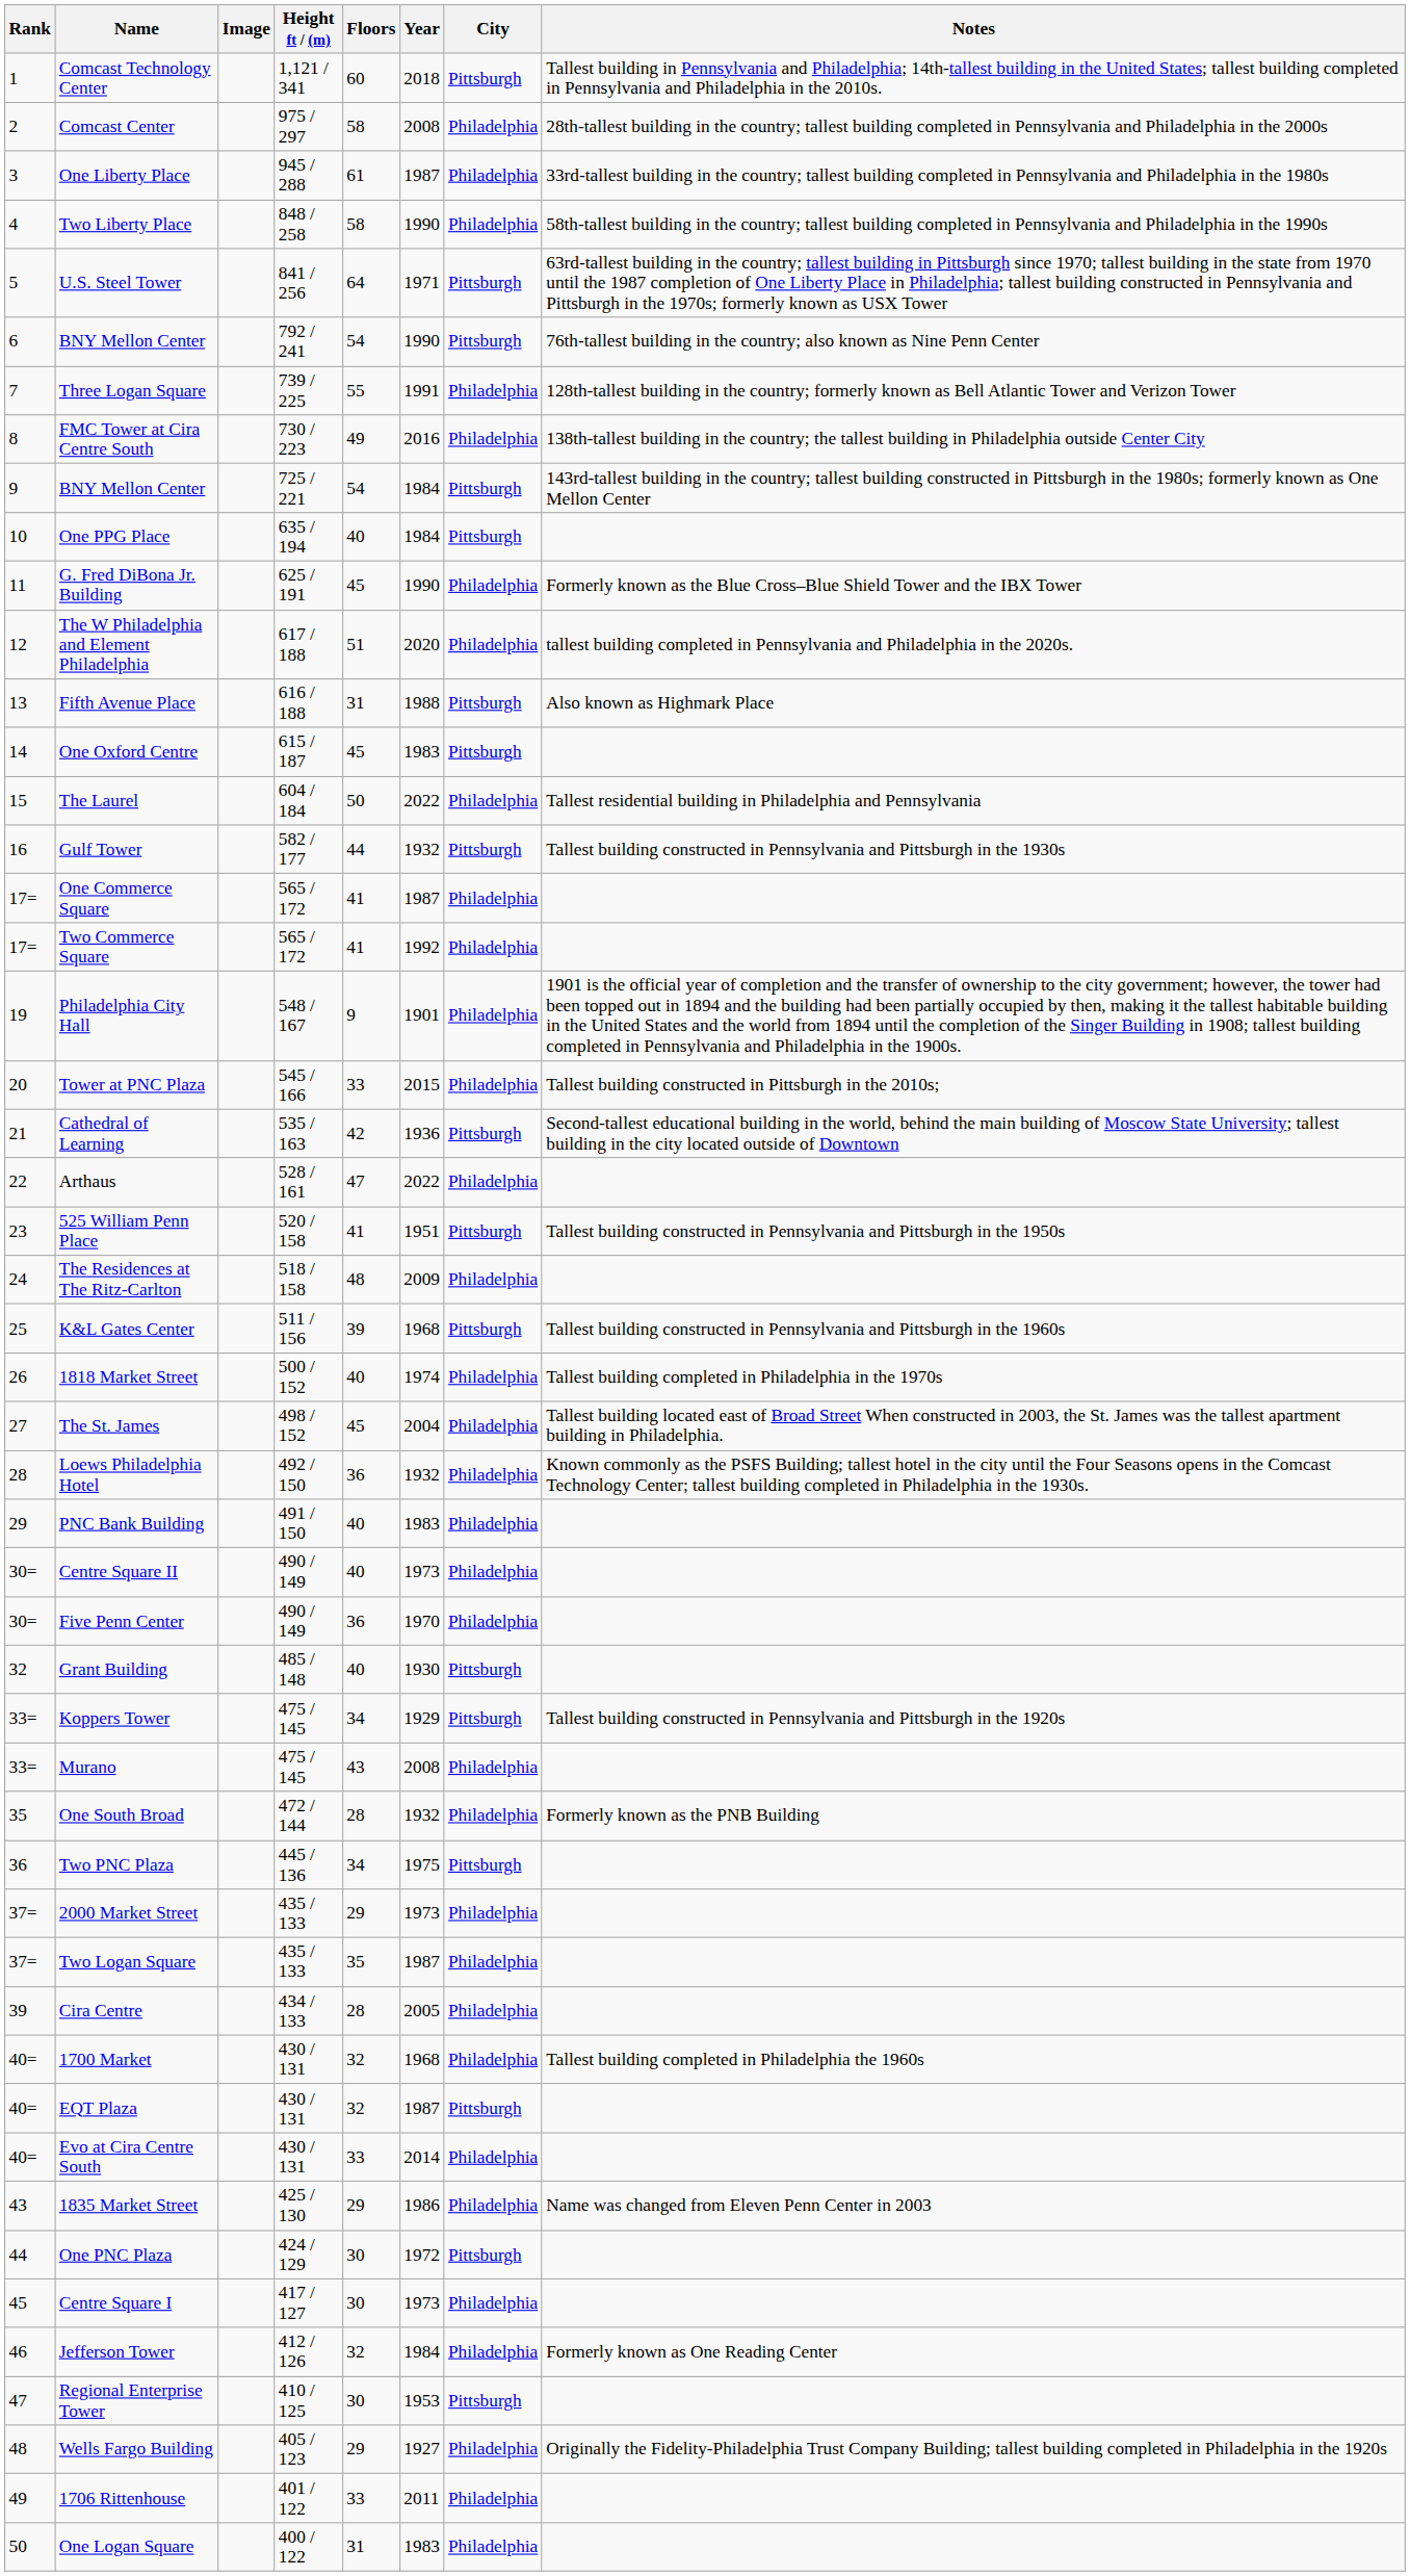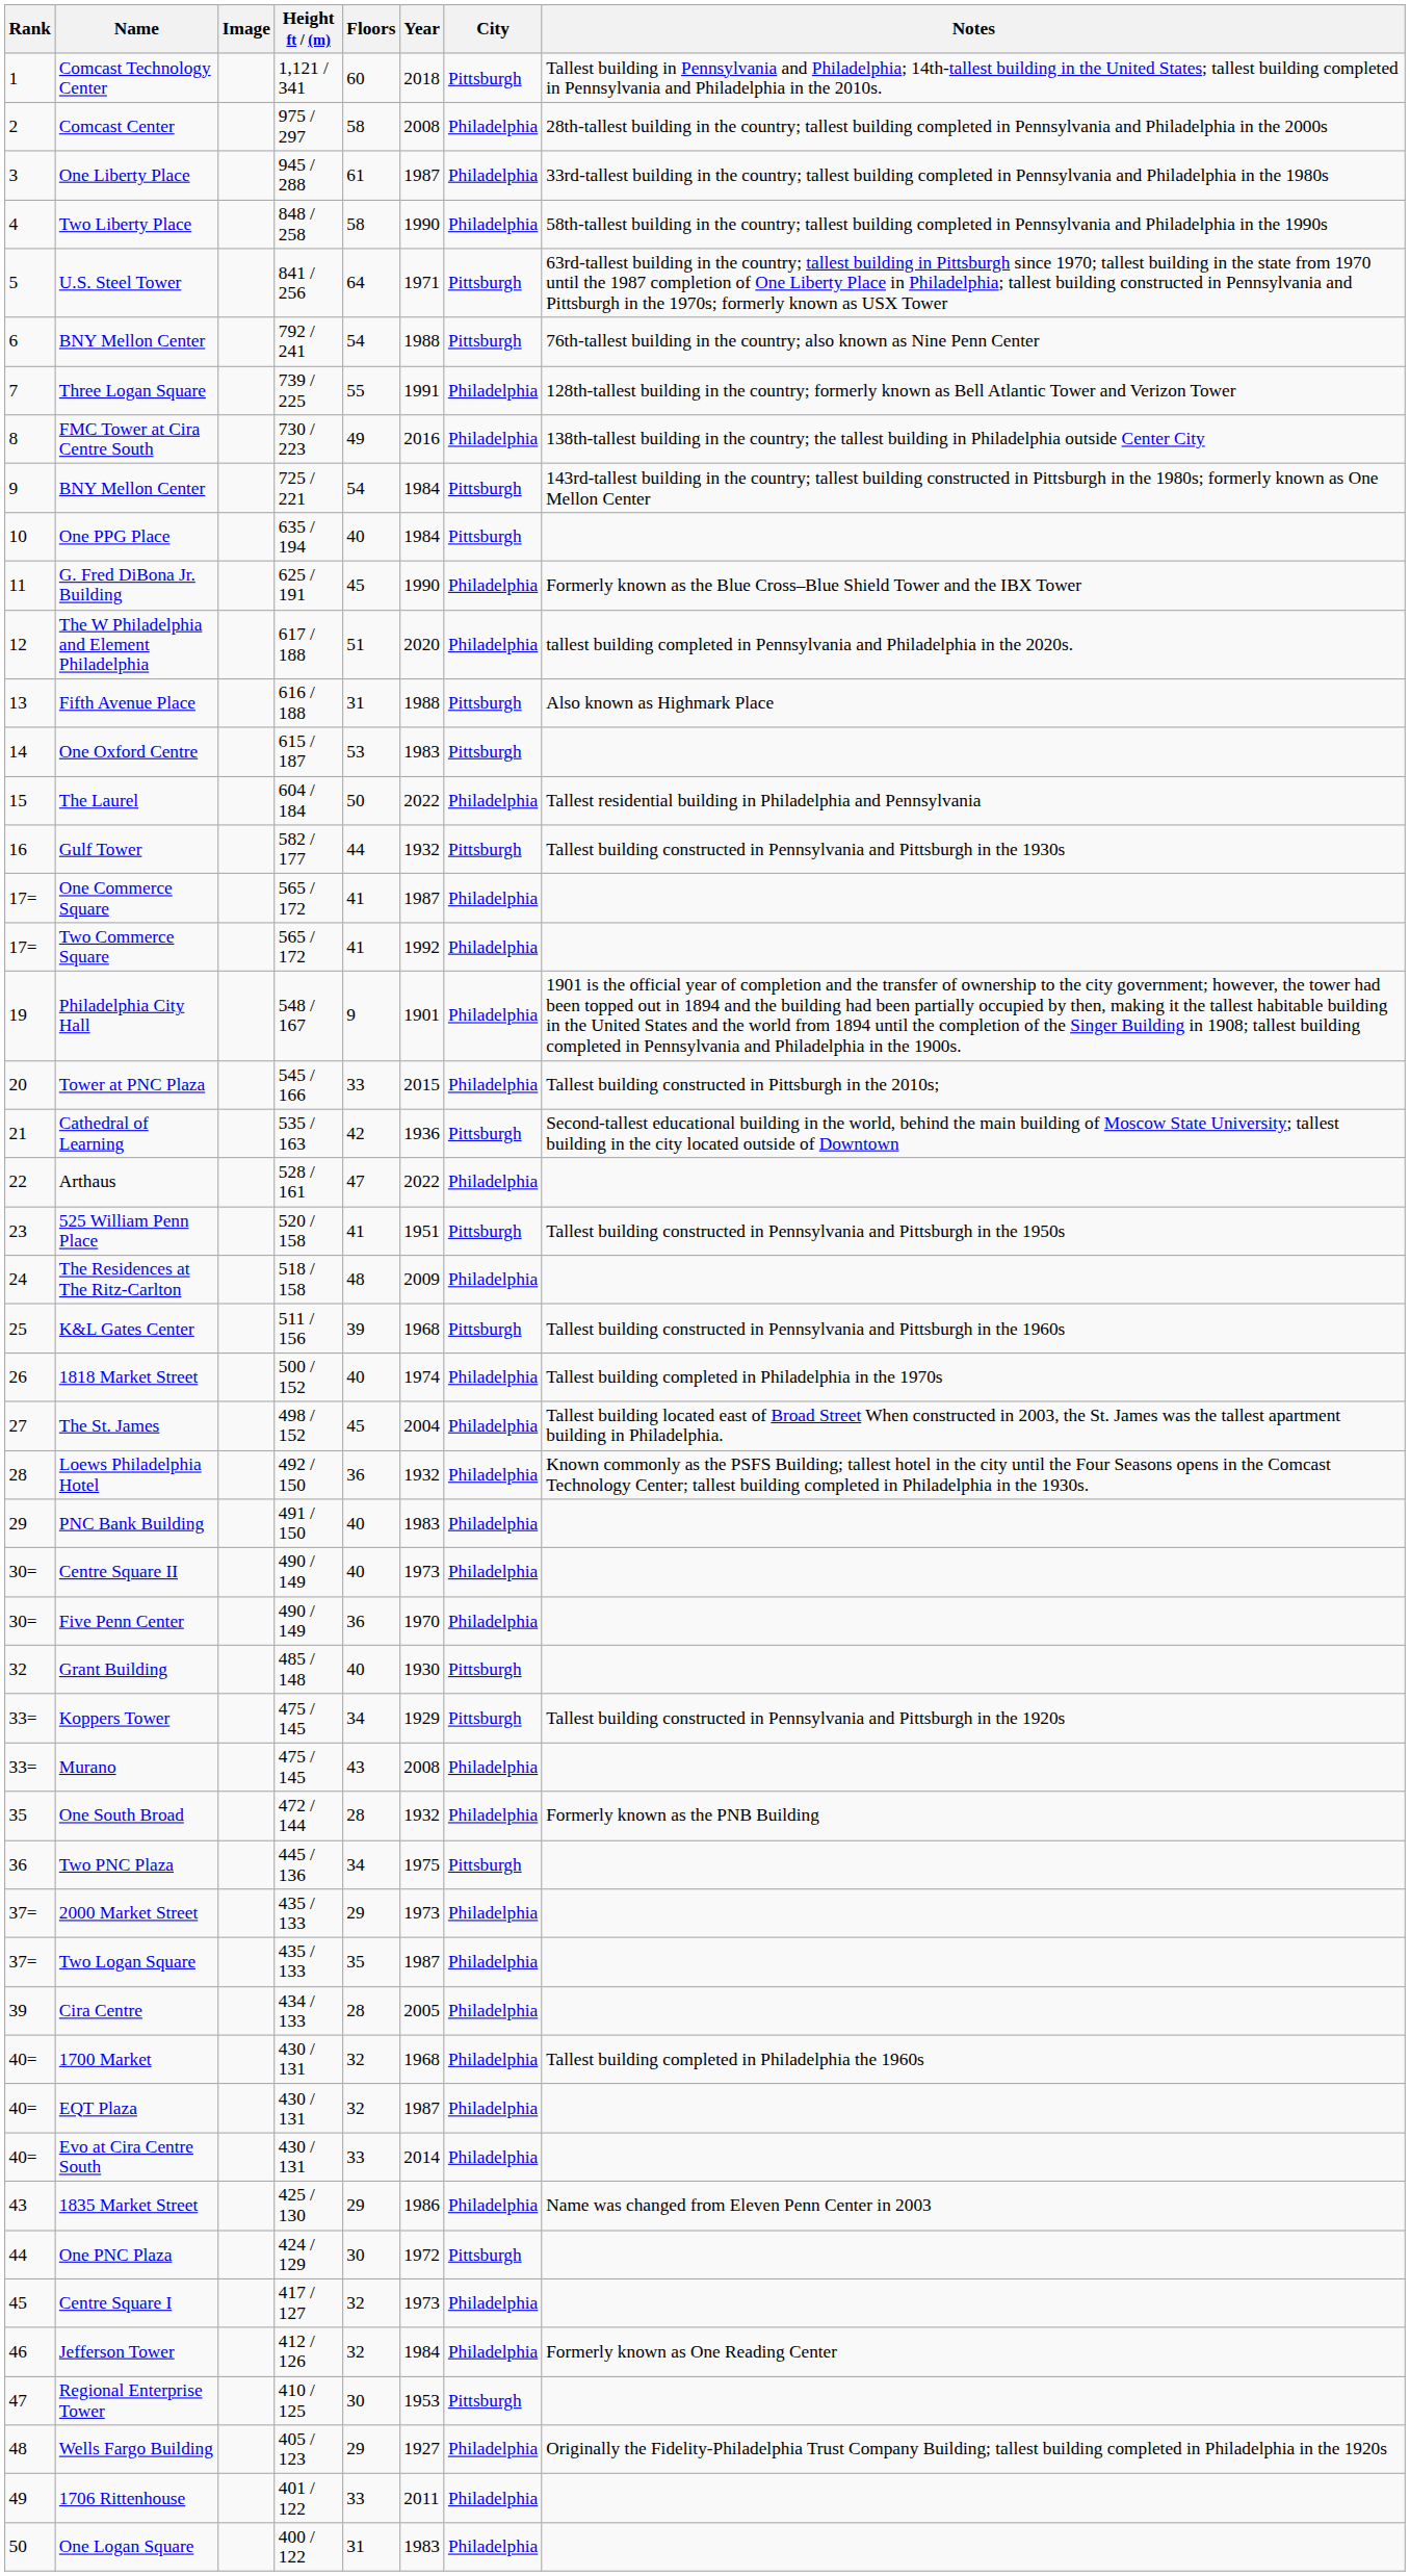6 / BNY Mellon Center | Year: 1990 -> 1988
One Oxford Centre | Floors: 45 -> 53
EQT Plaza | City: Pittsburgh -> Philadelphia
Centre Square I | Floors: 30 -> 32
